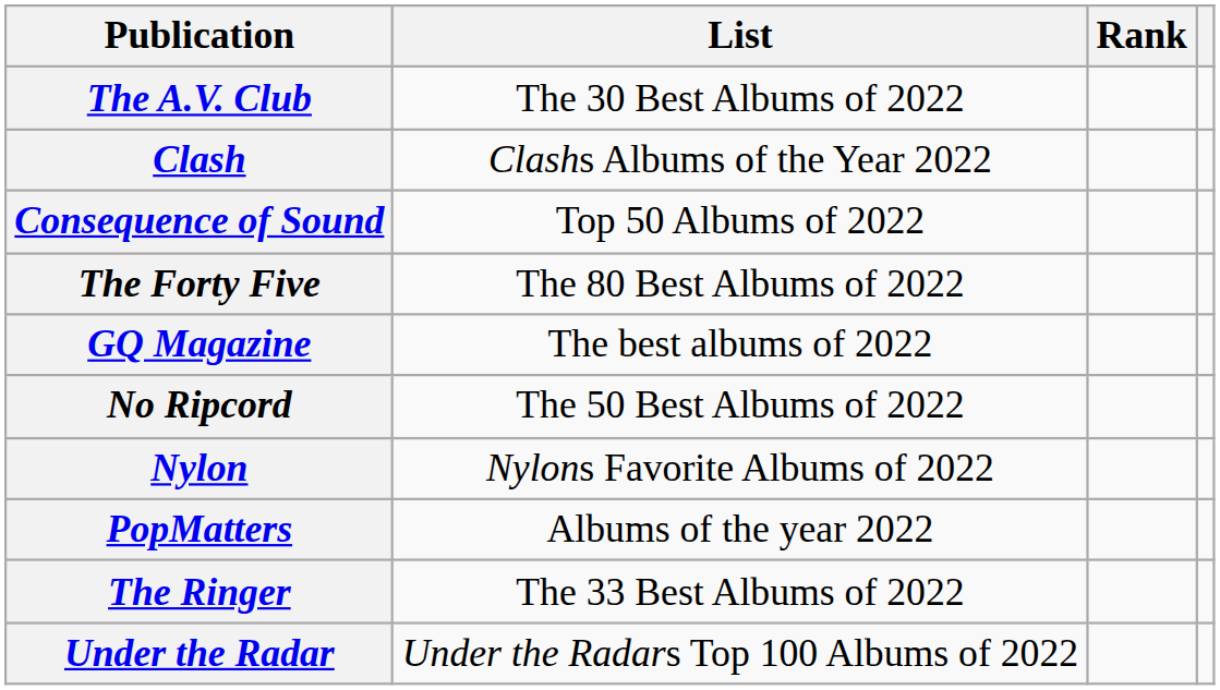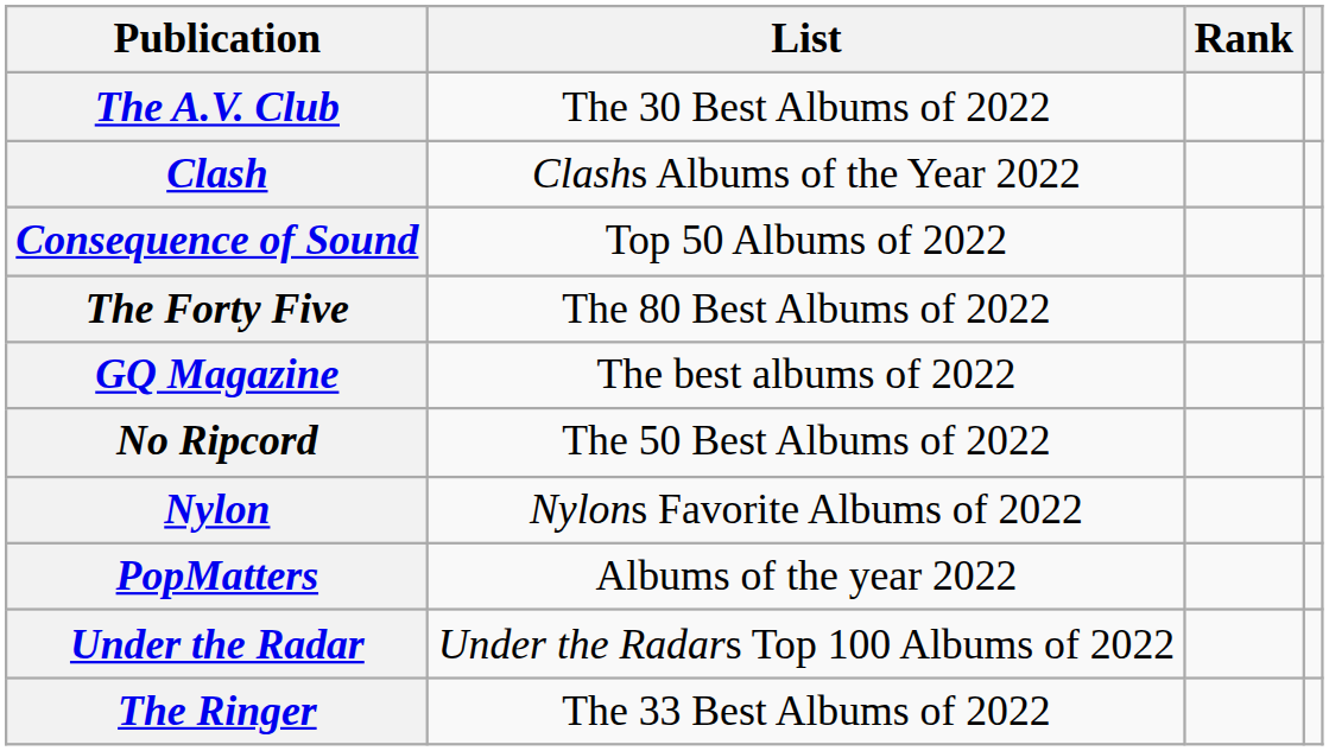rows swapped: The Ringer <-> Under the Radar
